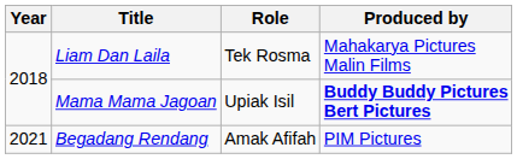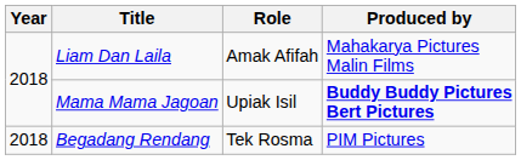Liam Dan Laila | Role: Tek Rosma -> Amak Afifah
Begadang Rendang | Year: 2021 -> 2018
Begadang Rendang | Role: Amak Afifah -> Tek Rosma
